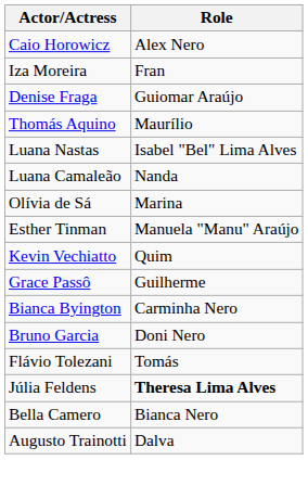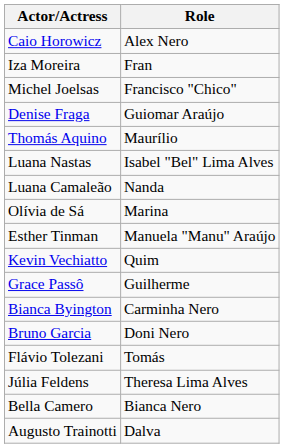+ row: Michel Joelsas | Francisco "Chico"
Júlia Feldens | Role: bold -> normal
